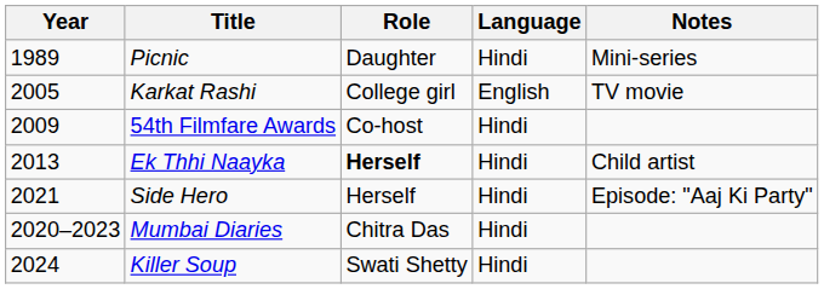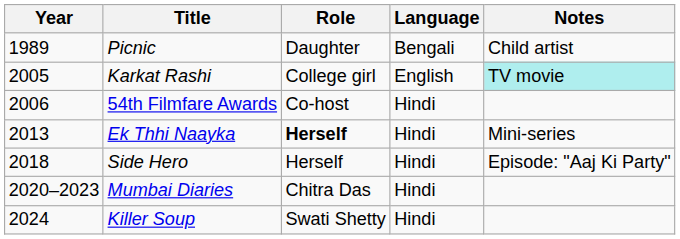Picnic | Language: Hindi -> Bengali
Picnic | Notes: Mini-series -> Child artist
Karkat Rashi | Notes: no background -> paleturquoise background
54th Filmfare Awards | Year: 2009 -> 2006
Ek Thhi Naayka | Notes: Child artist -> Mini-series
Side Hero | Year: 2021 -> 2018
